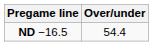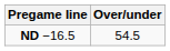ND −16.5 | Over/under: 54.4 -> 54.5
